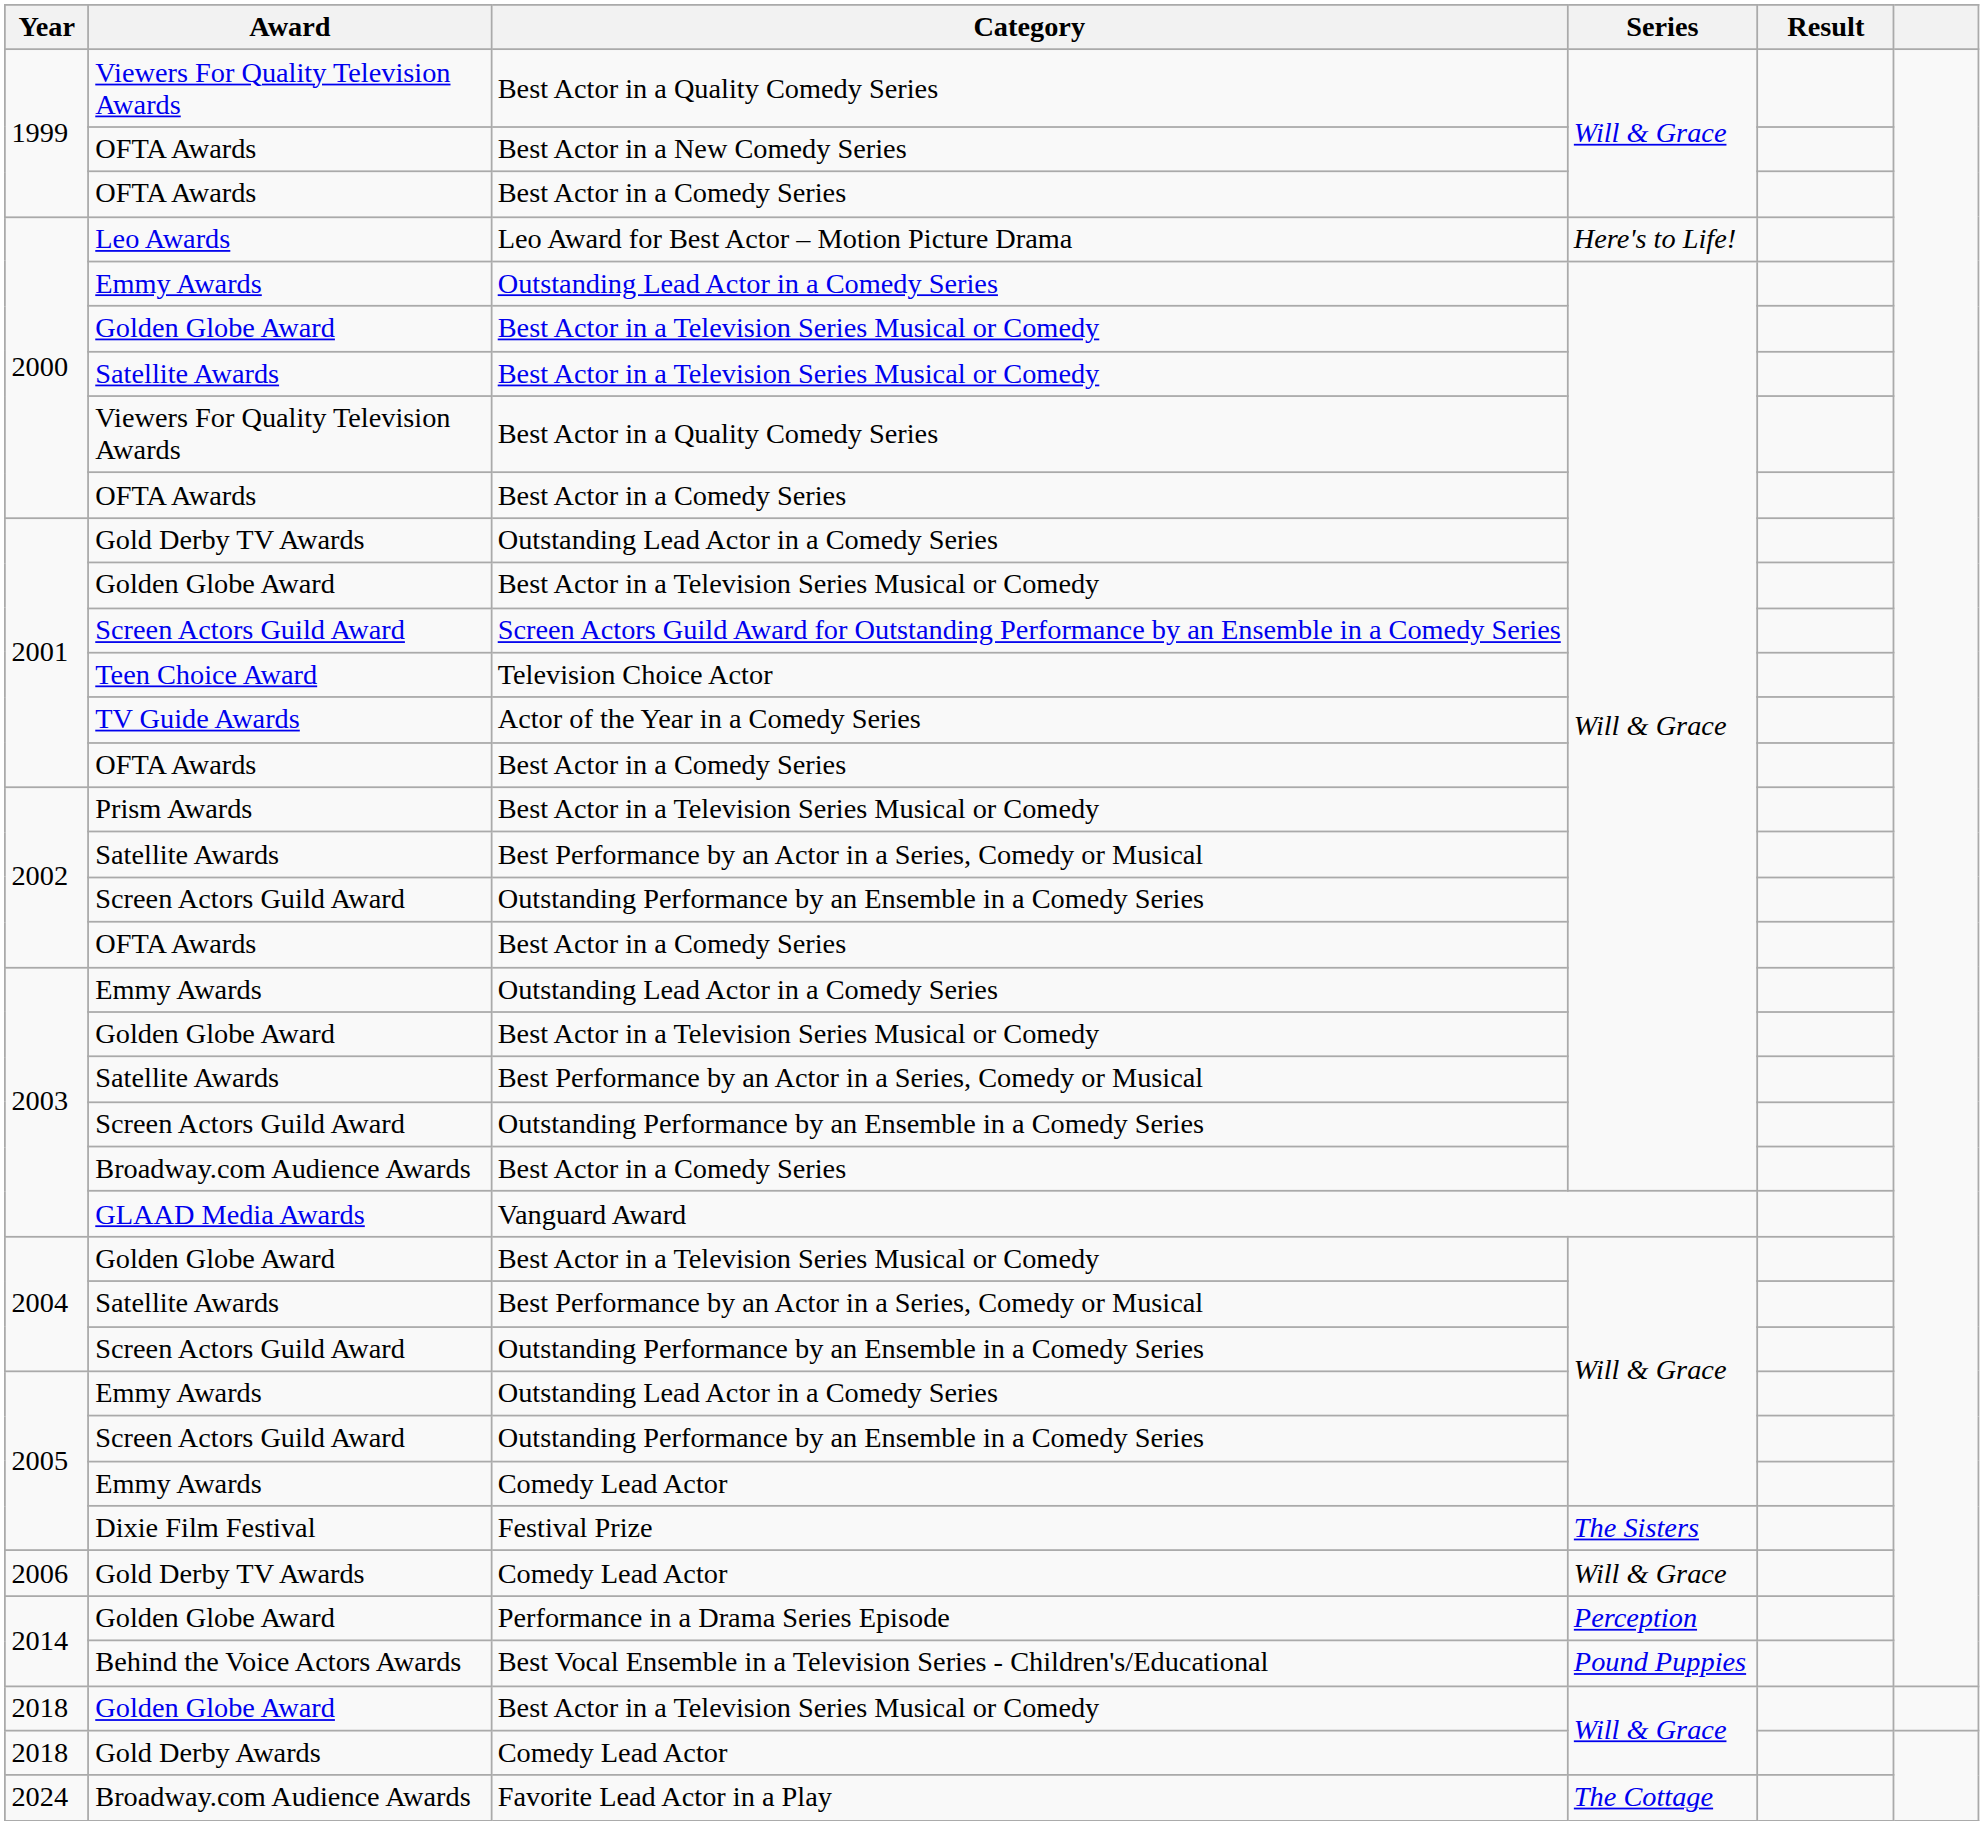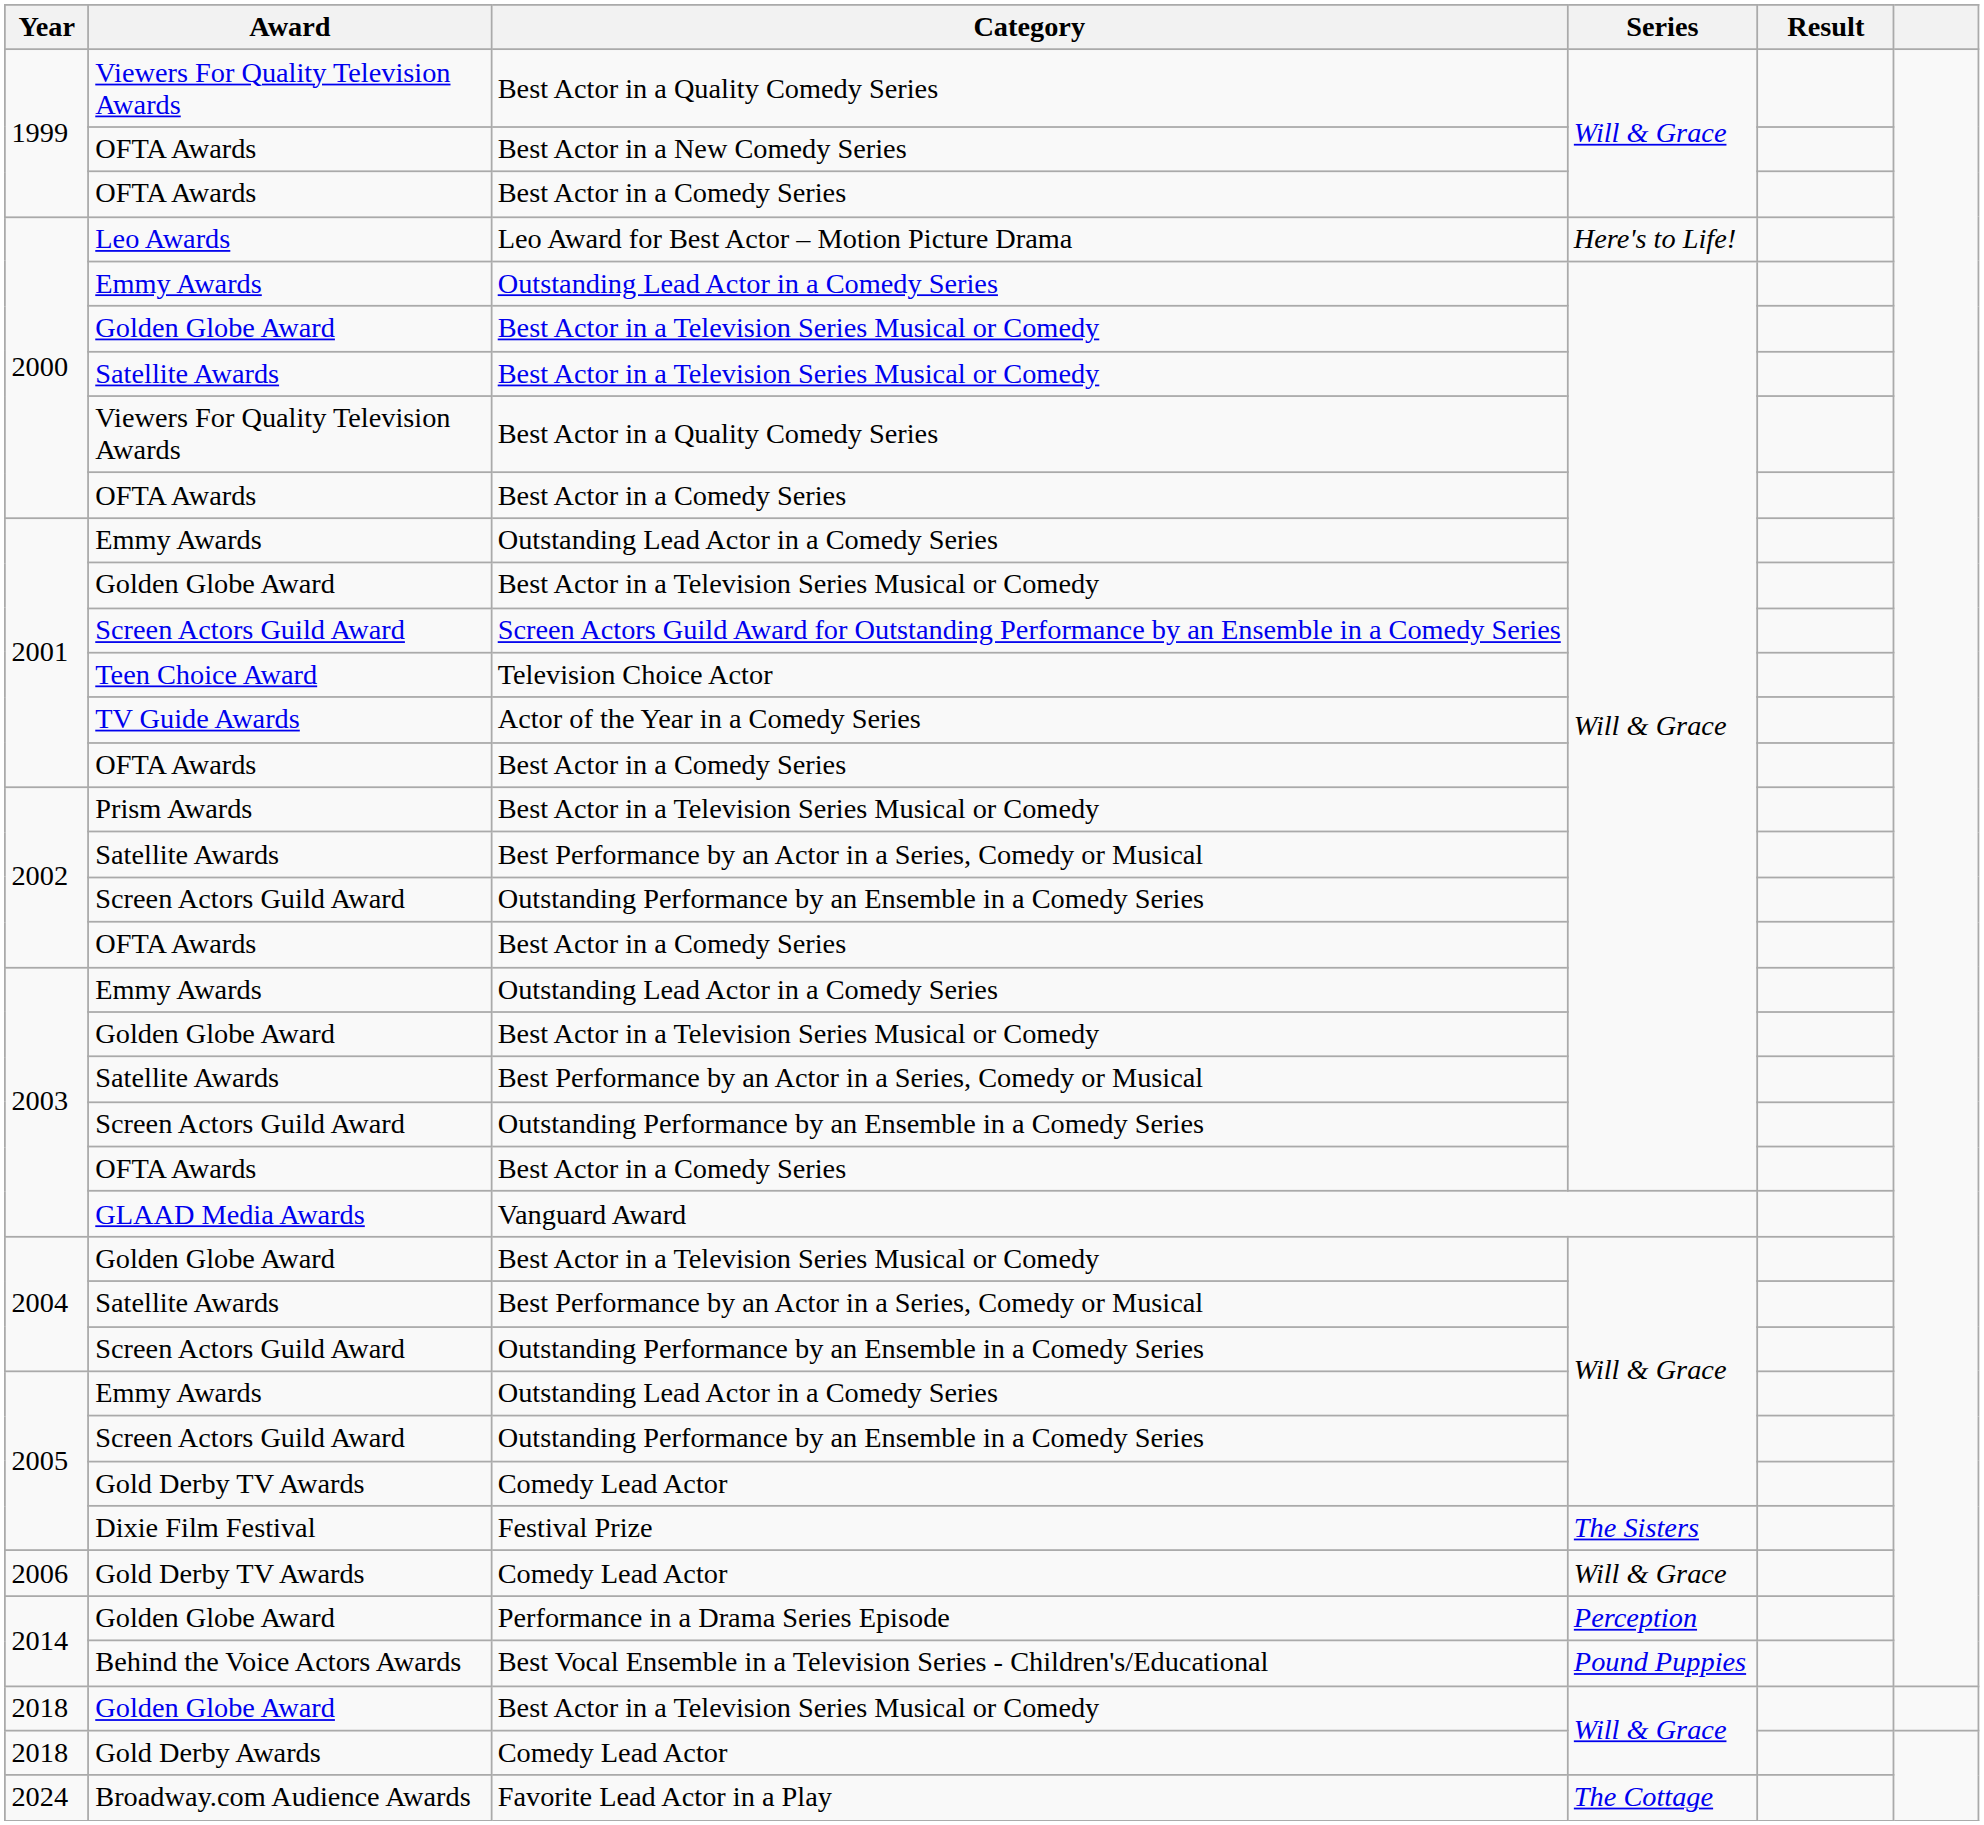2001 / Outstanding Lead Actor in a Comedy Series | Award: Gold Derby TV Awards -> Emmy Awards
2003 / Best Actor in a Comedy Series | Award: Broadway.com Audience Awards -> OFTA Awards
2005 / Comedy Lead Actor | Award: Emmy Awards -> Gold Derby TV Awards
